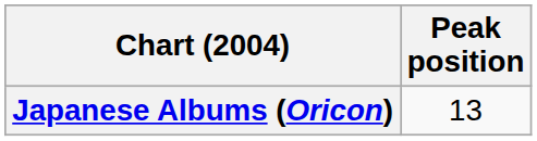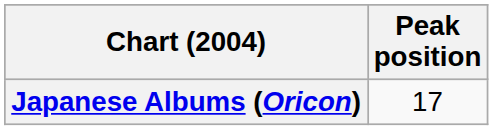Japanese Albums (Oricon) | Peak position: 13 -> 17
